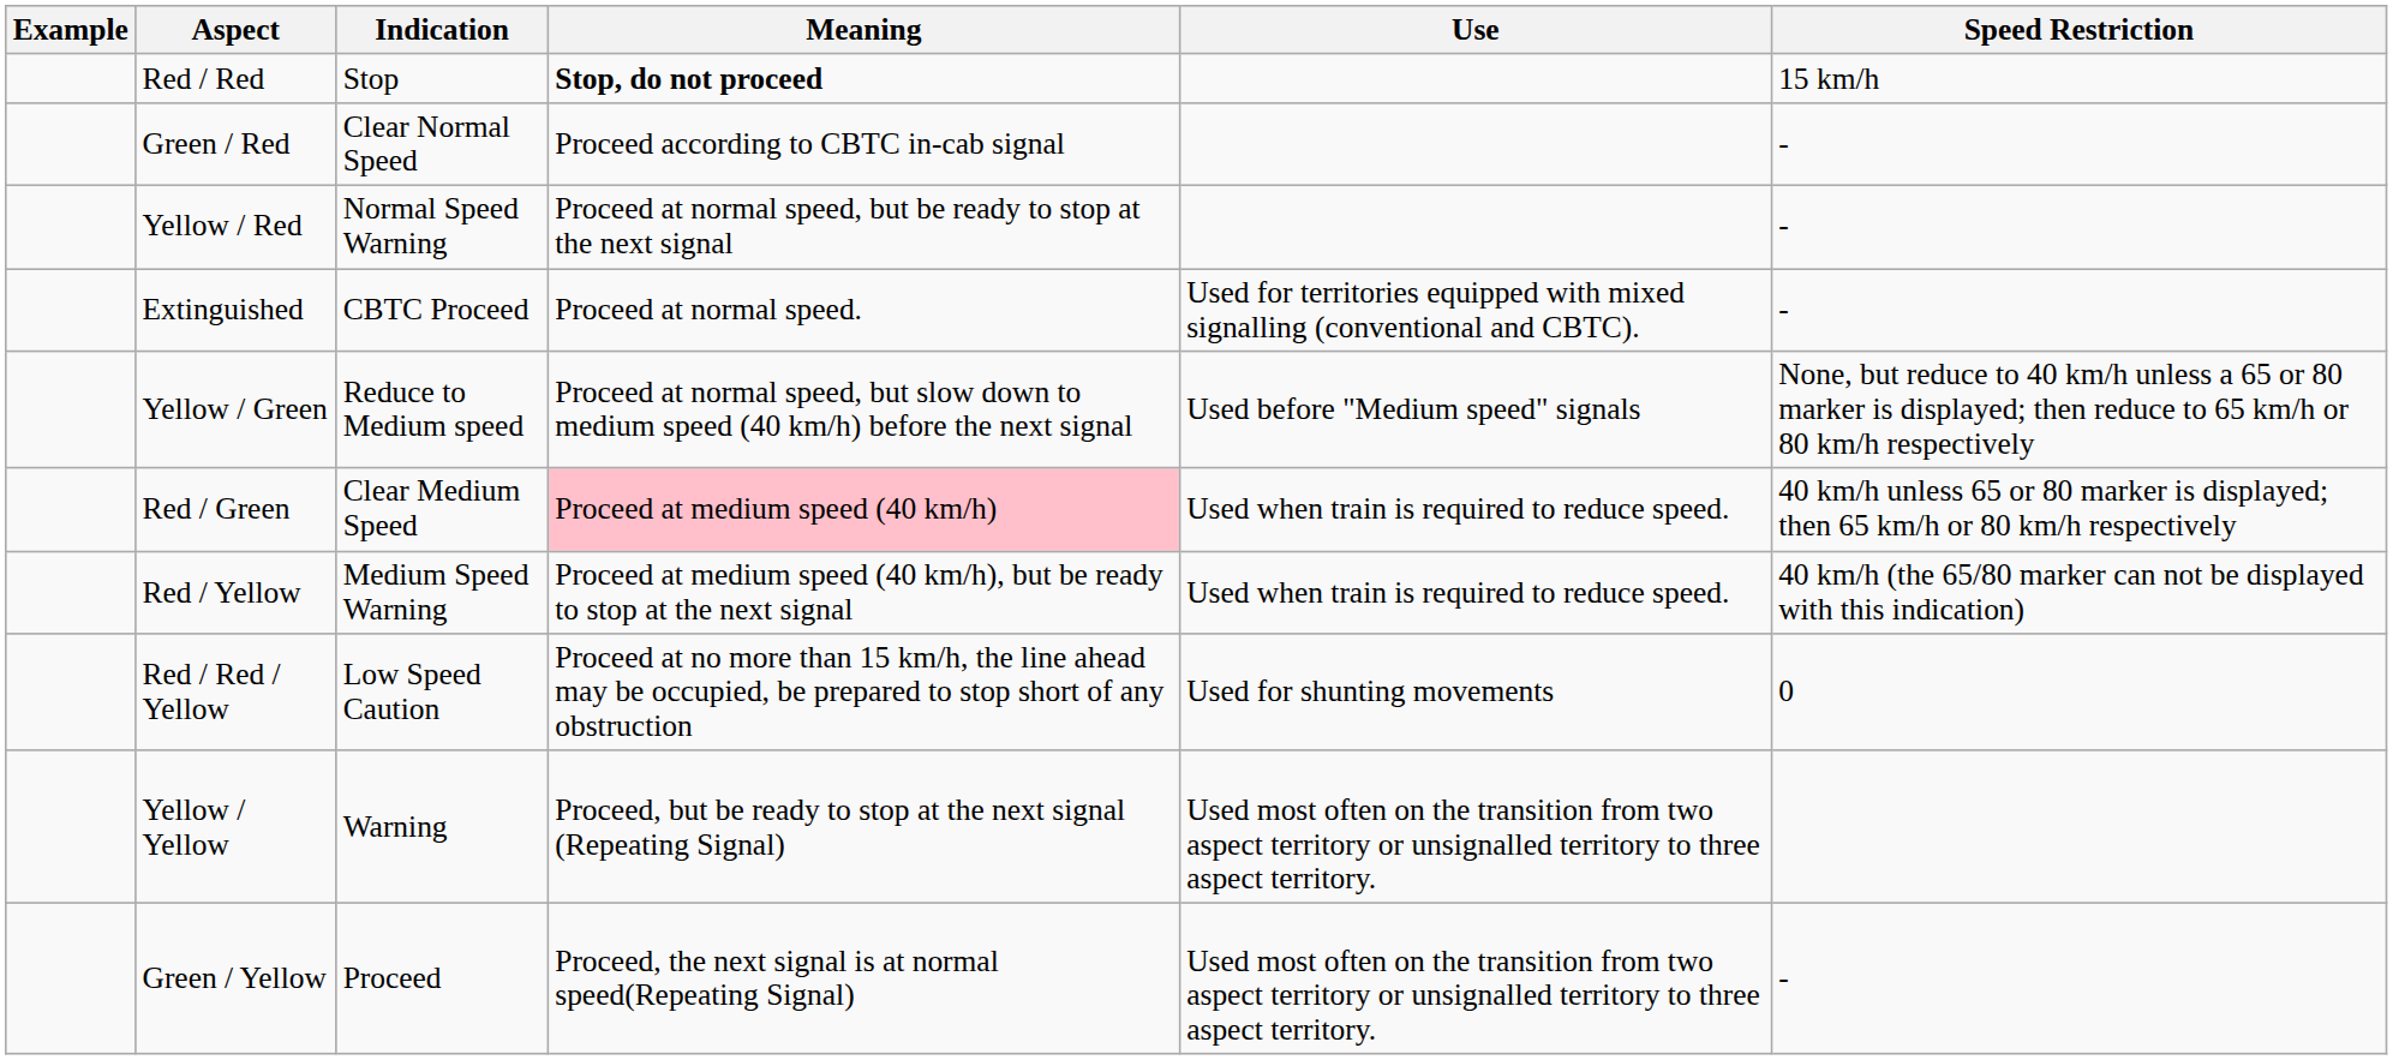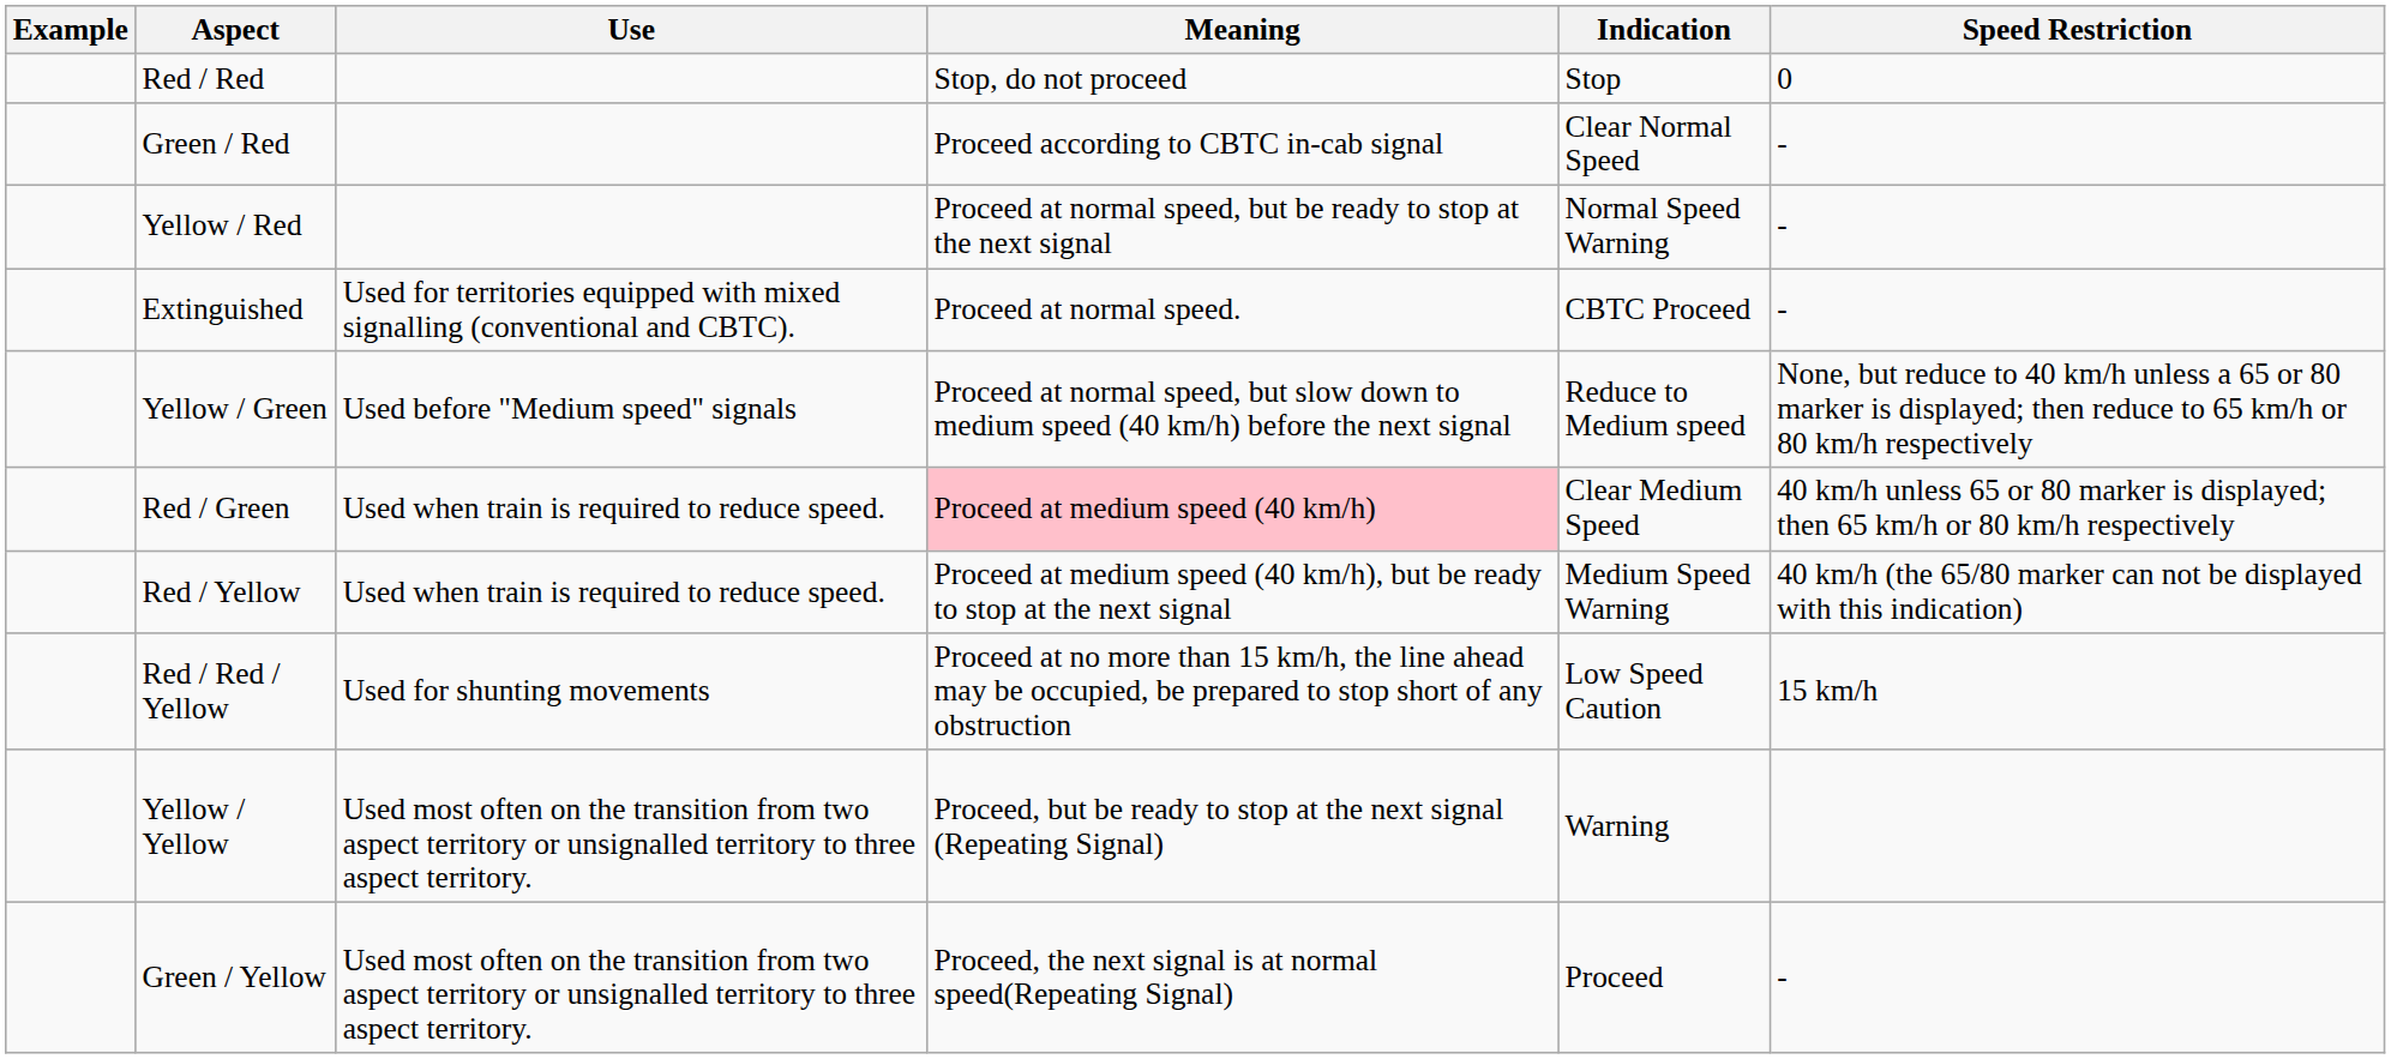columns swapped: Indication <-> Use
Red / Red | Meaning: bold -> normal
Red / Red | Speed Restriction: 15 km/h -> 0
Red / Red / Yellow | Speed Restriction: 0 -> 15 km/h
